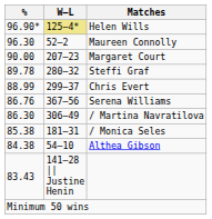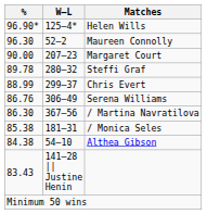Helen Wills | W–L: khaki background -> no background
Serena Williams | W–L: 367–56 -> 306–49
/ Martina Navratilova | W–L: 306–49 -> 367–56
